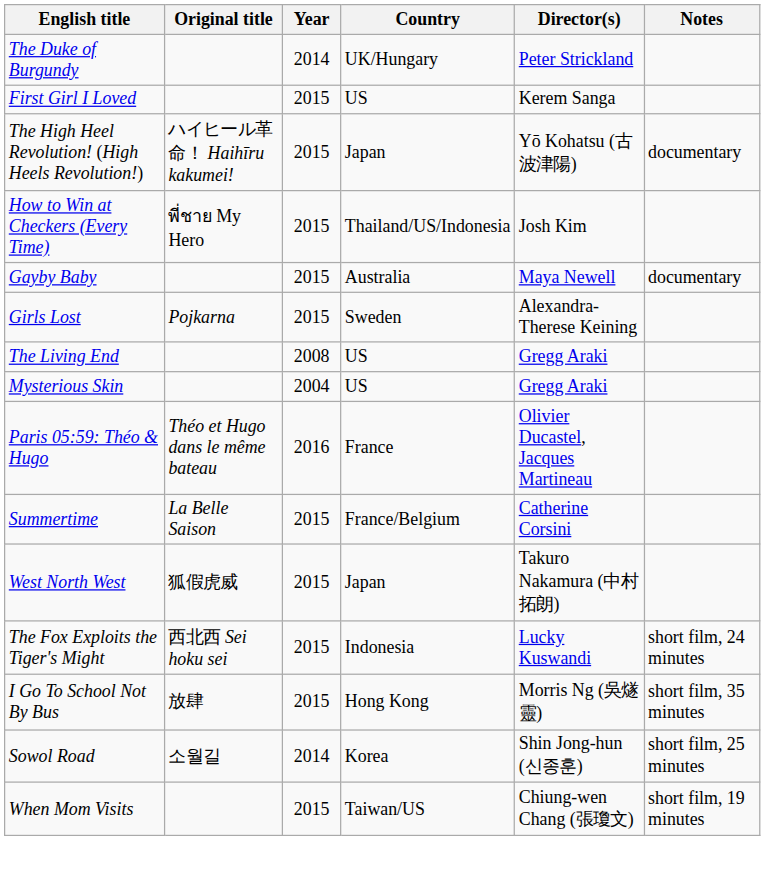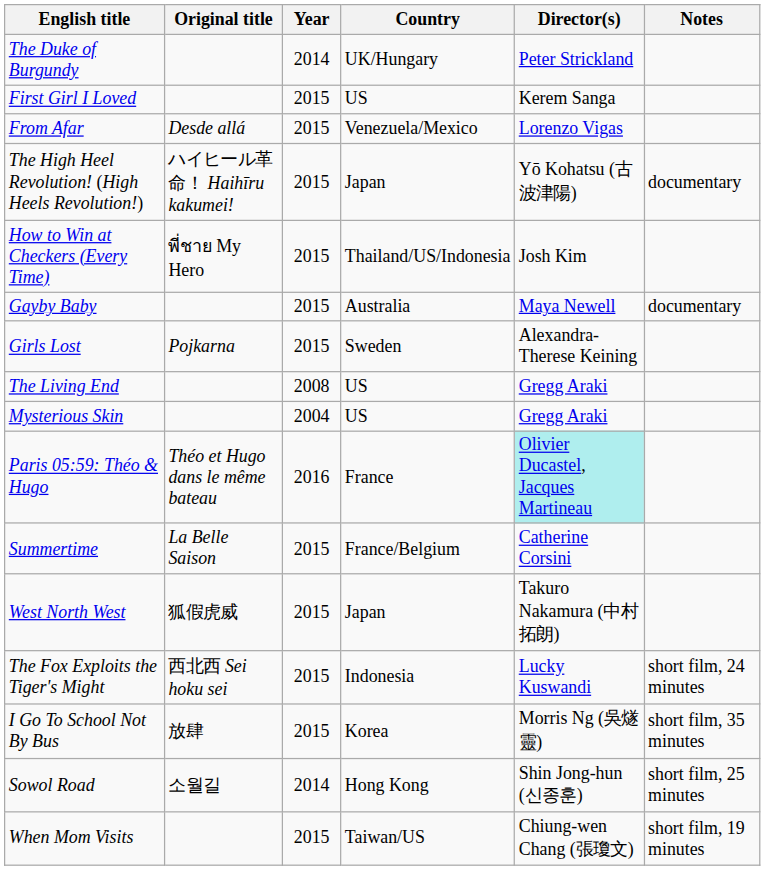+ row: From Afar | Desde allá | 2015 | Venezuela/Mexico | Lorenzo Vigas
Paris 05:59: Théo & Hugo | Director(s): no background -> paleturquoise background
I Go To School Not By Bus | Country: Hong Kong -> Korea
Sowol Road | Country: Korea -> Hong Kong
